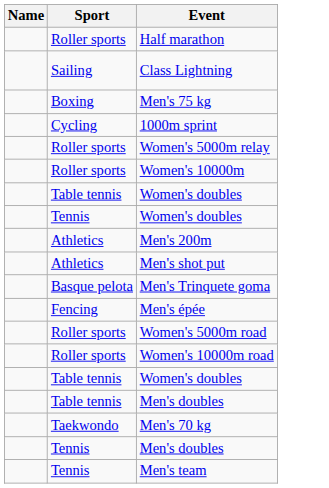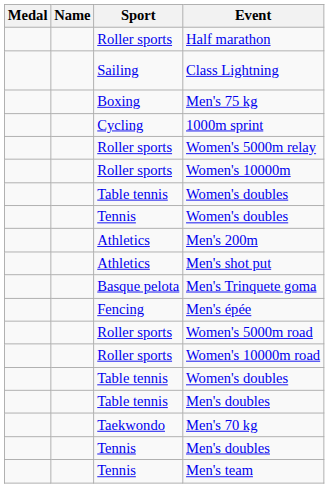+ column: Medal
